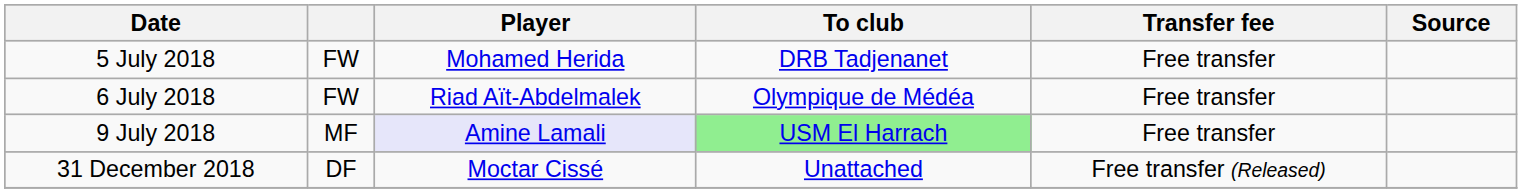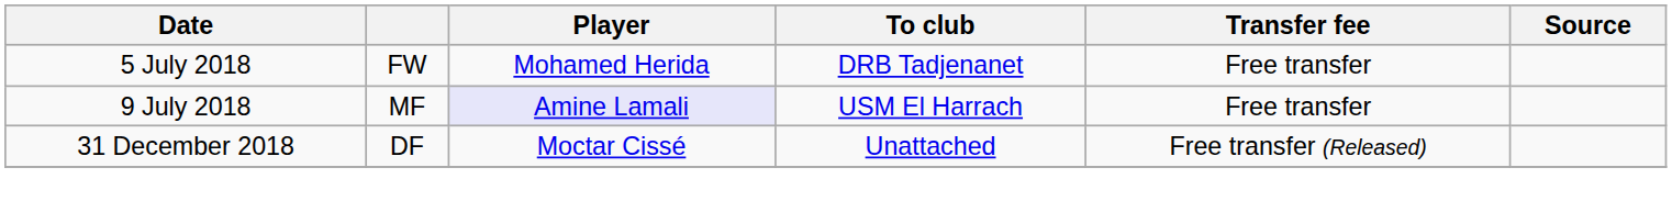- row: 6 July 2018 | FW | Riad Aït-Abdelmalek | Olympique de Médéa | Free transfer
9 July 2018 | To club: lightgreen background -> no background
